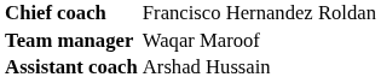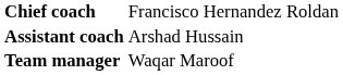rows swapped: Assistant coach <-> Team manager
